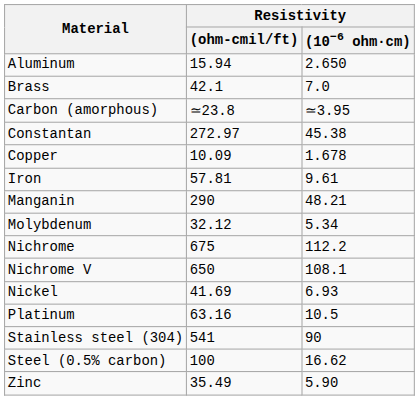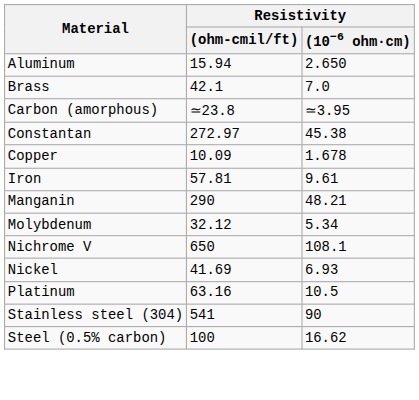- row: Nichrome | 675 | 112.2
- row: Zinc | 35.49 | 5.90
